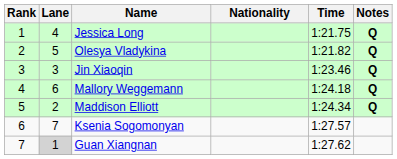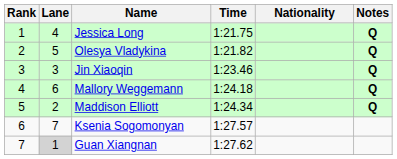columns swapped: Nationality <-> Time
